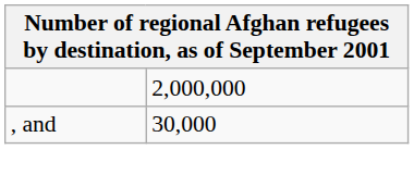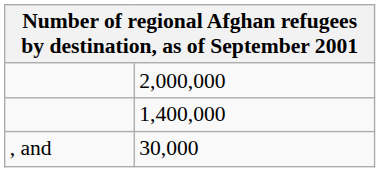+ row: 1,400,000
